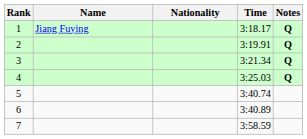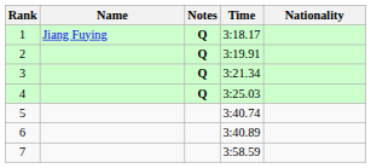columns swapped: Nationality <-> Notes
